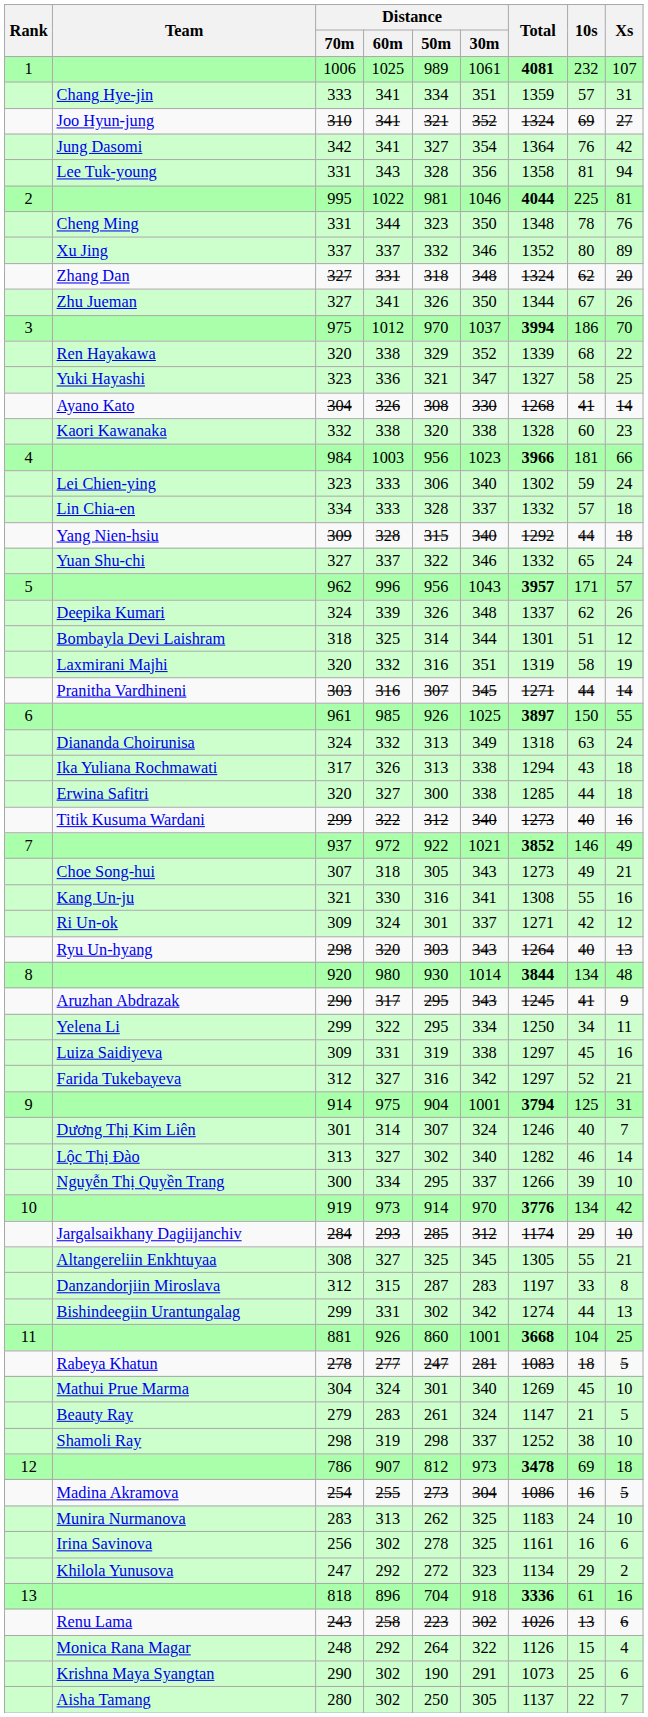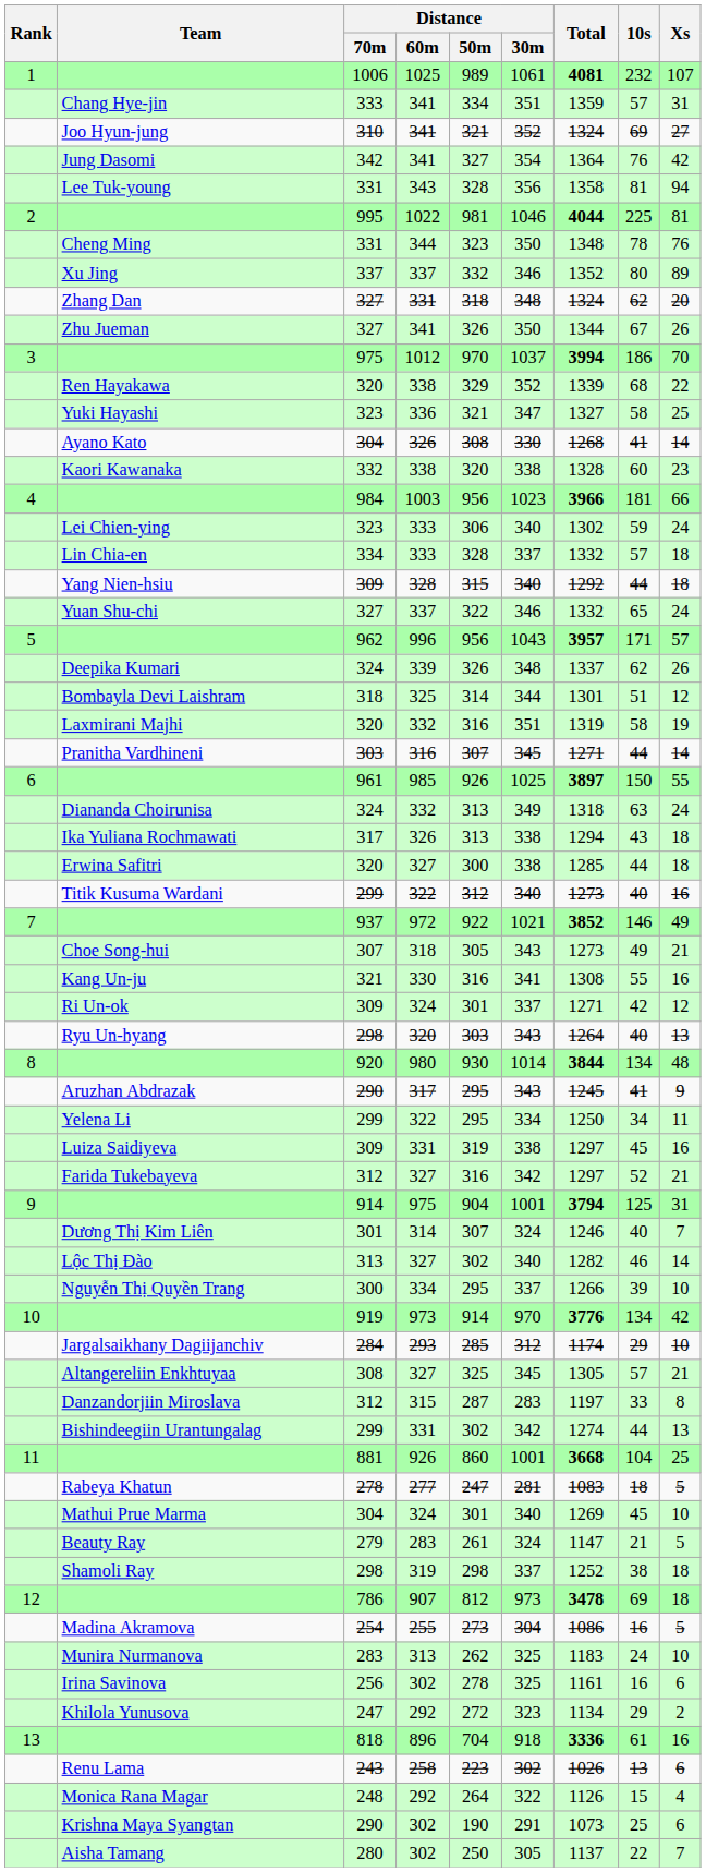Altangereliin Enkhtuyaa | 10s: 55 -> 57
Shamoli Ray | Xs: 10 -> 18
